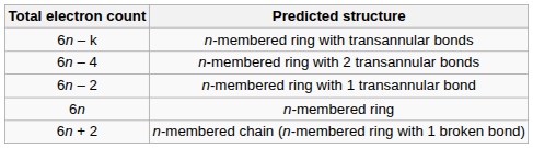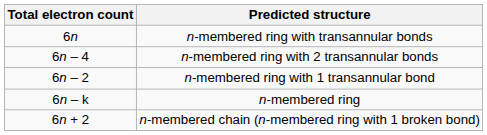n-membered ring with transannular bonds | Total electron count: 6n – k -> 6n
n-membered ring | Total electron count: 6n -> 6n – k
